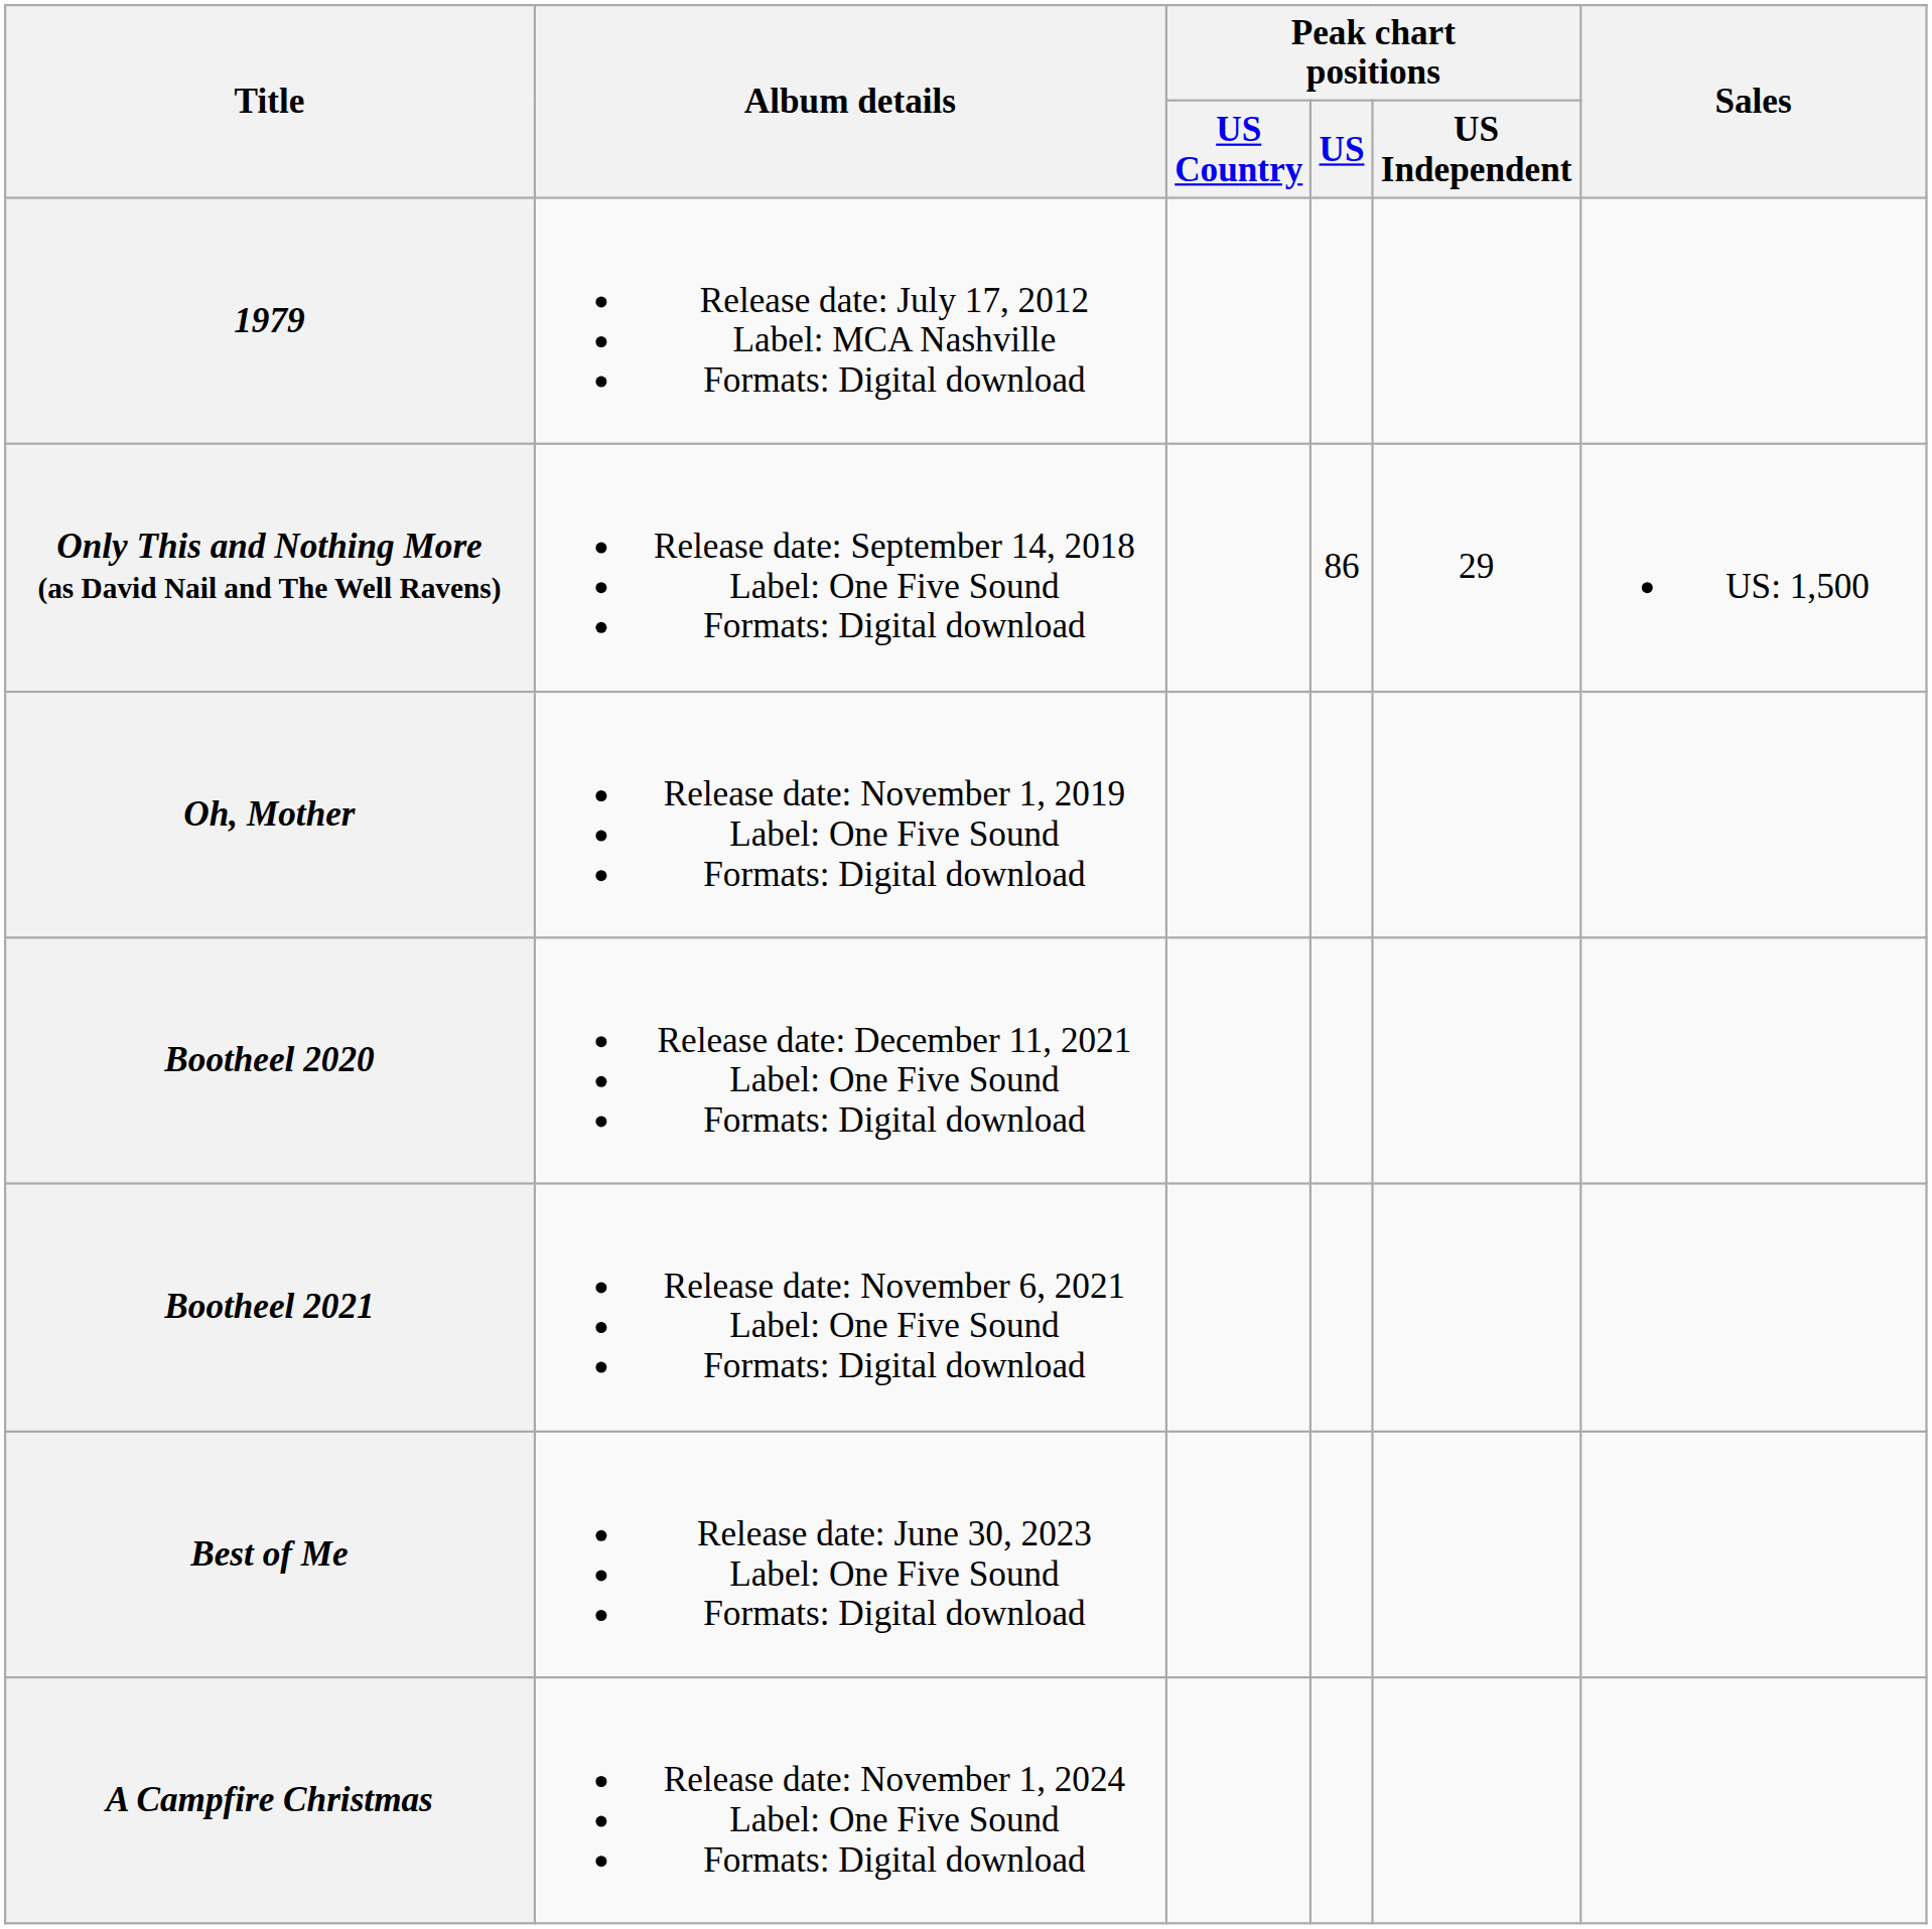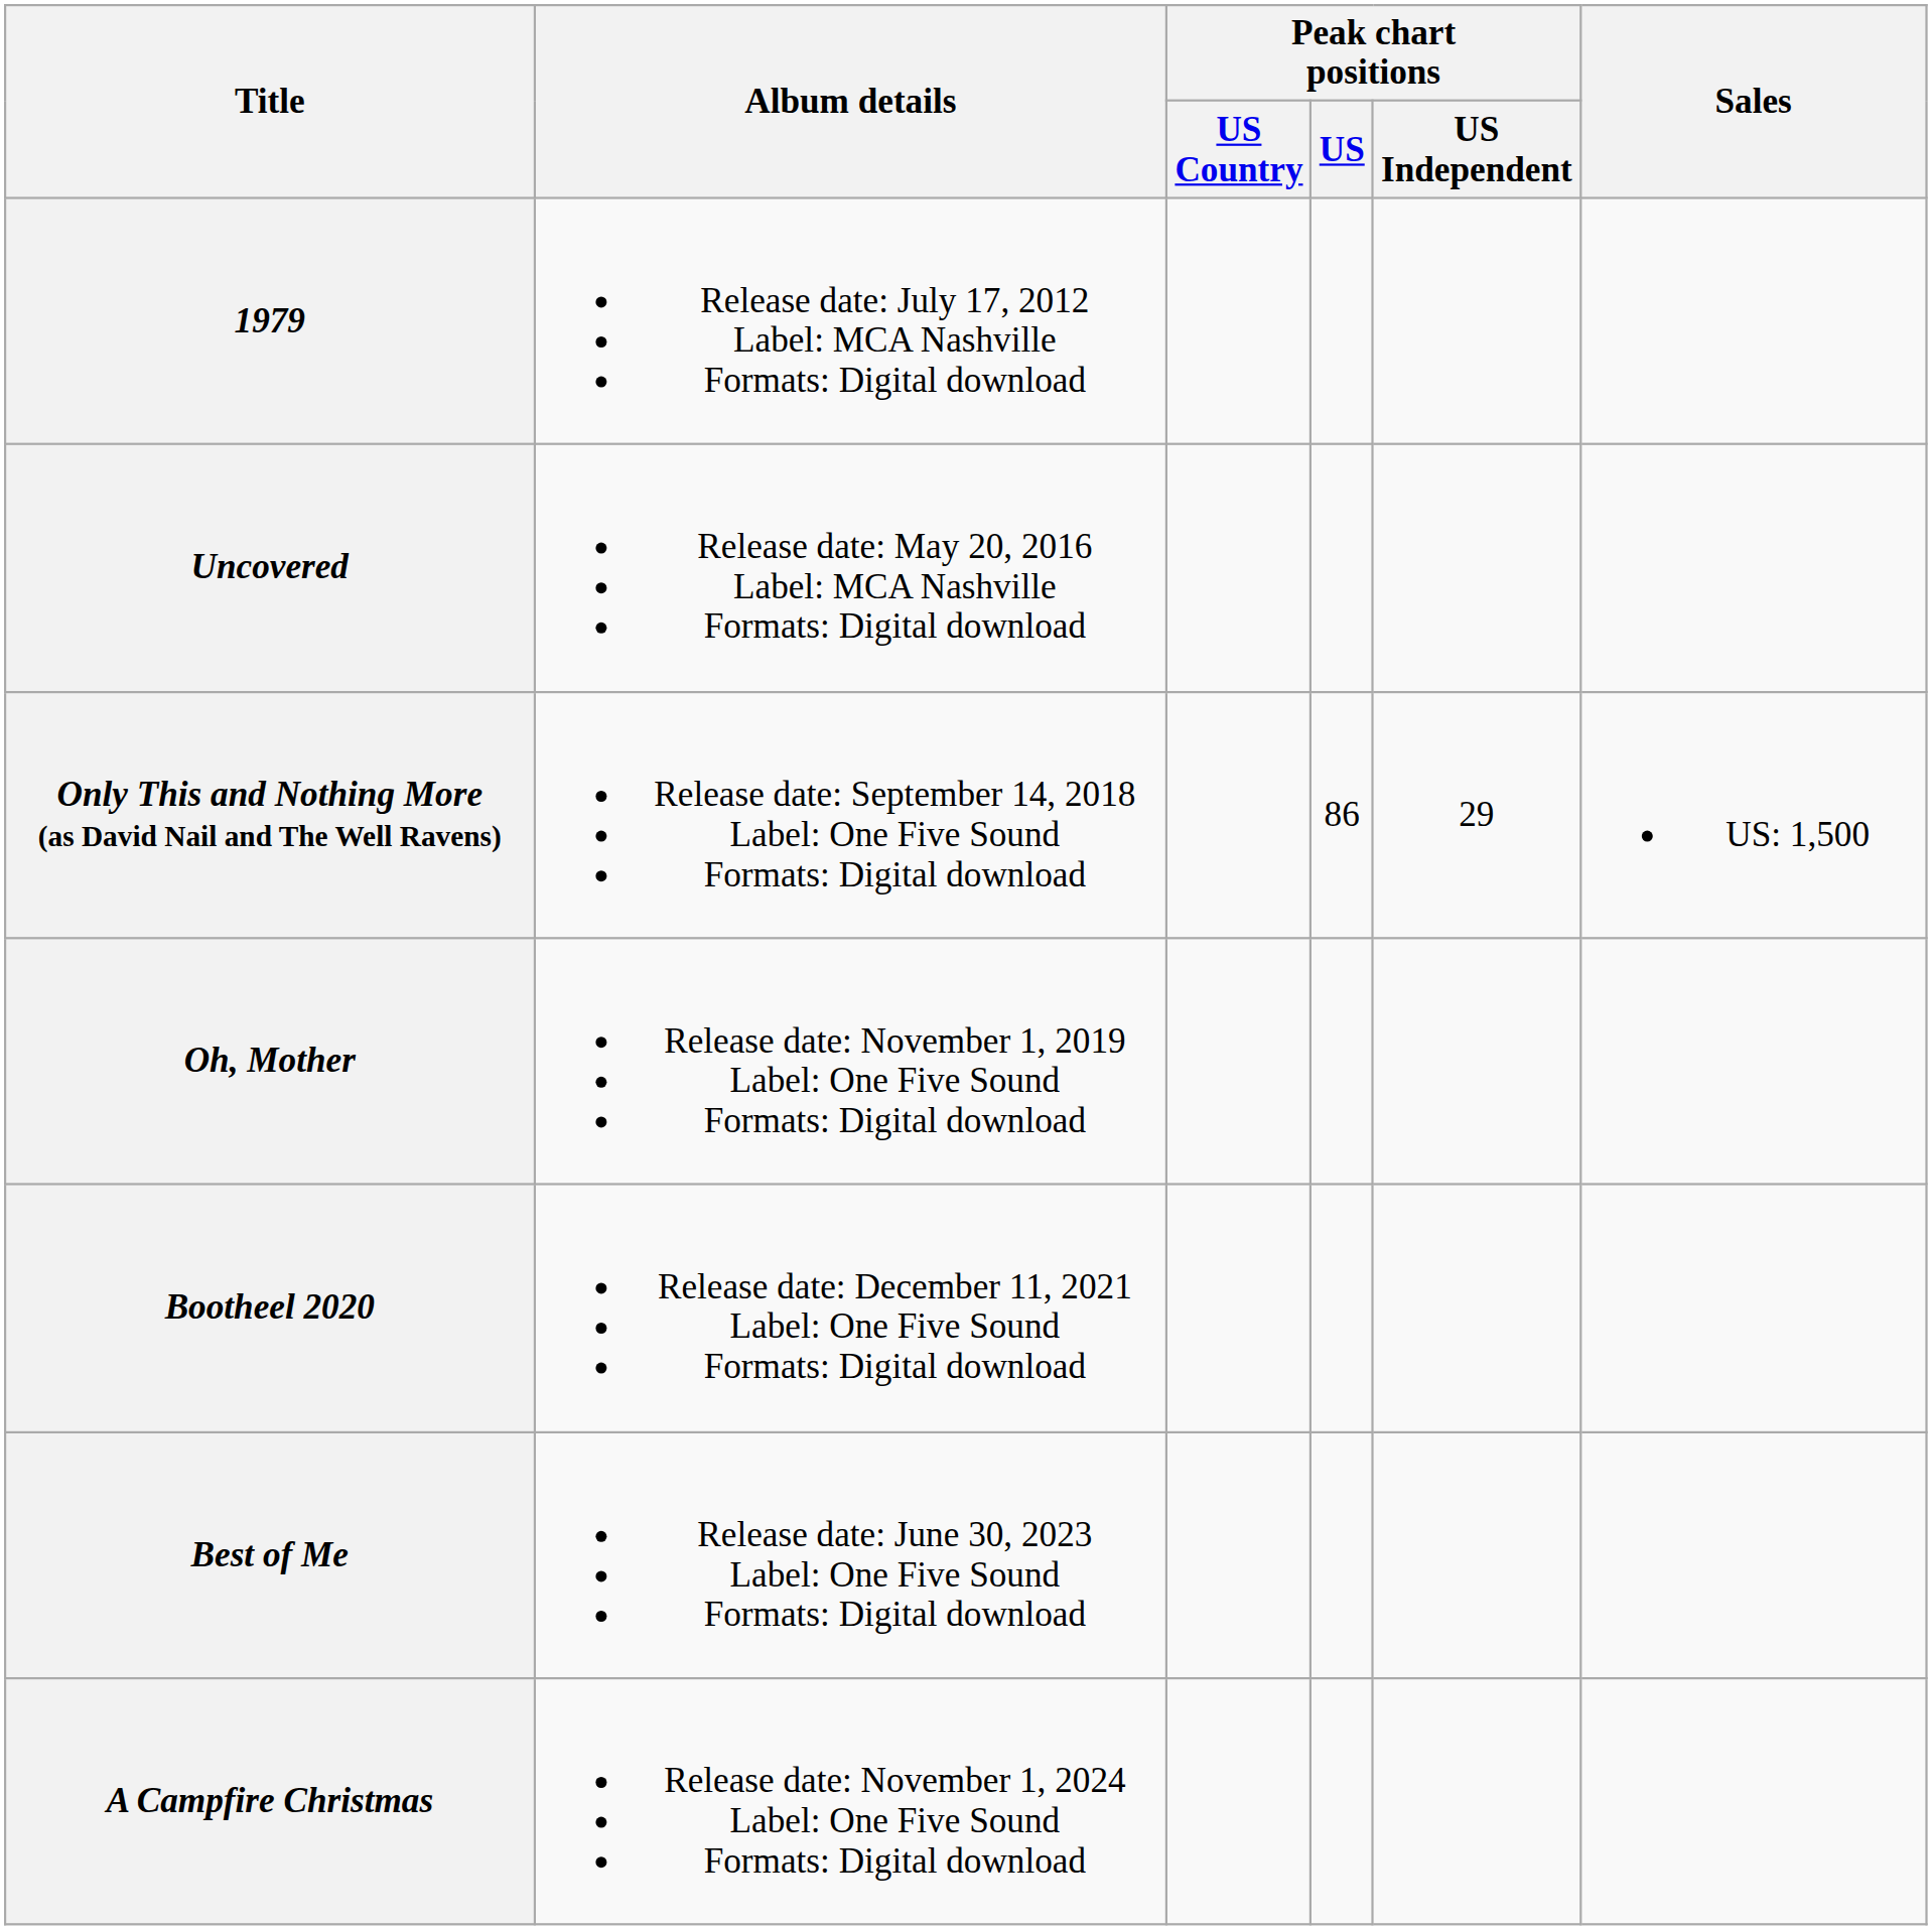+ row: Uncovered | Release date: May 20, 2016 Label: MCA Nashville Formats: Digital download
- row: Bootheel 2021 | Release date: November 6, 2021 Label: One Five Sound Formats: Digital download
